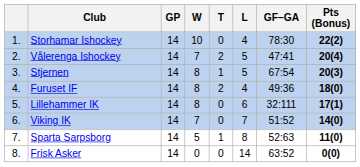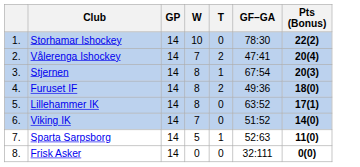- column: L | 4 | 5 | 5 | 4 | 6 | 7 | 8 | 14
Lillehammer IK | GF–GA: 32:111 -> 63:52
Frisk Asker | GF–GA: 63:52 -> 32:111
